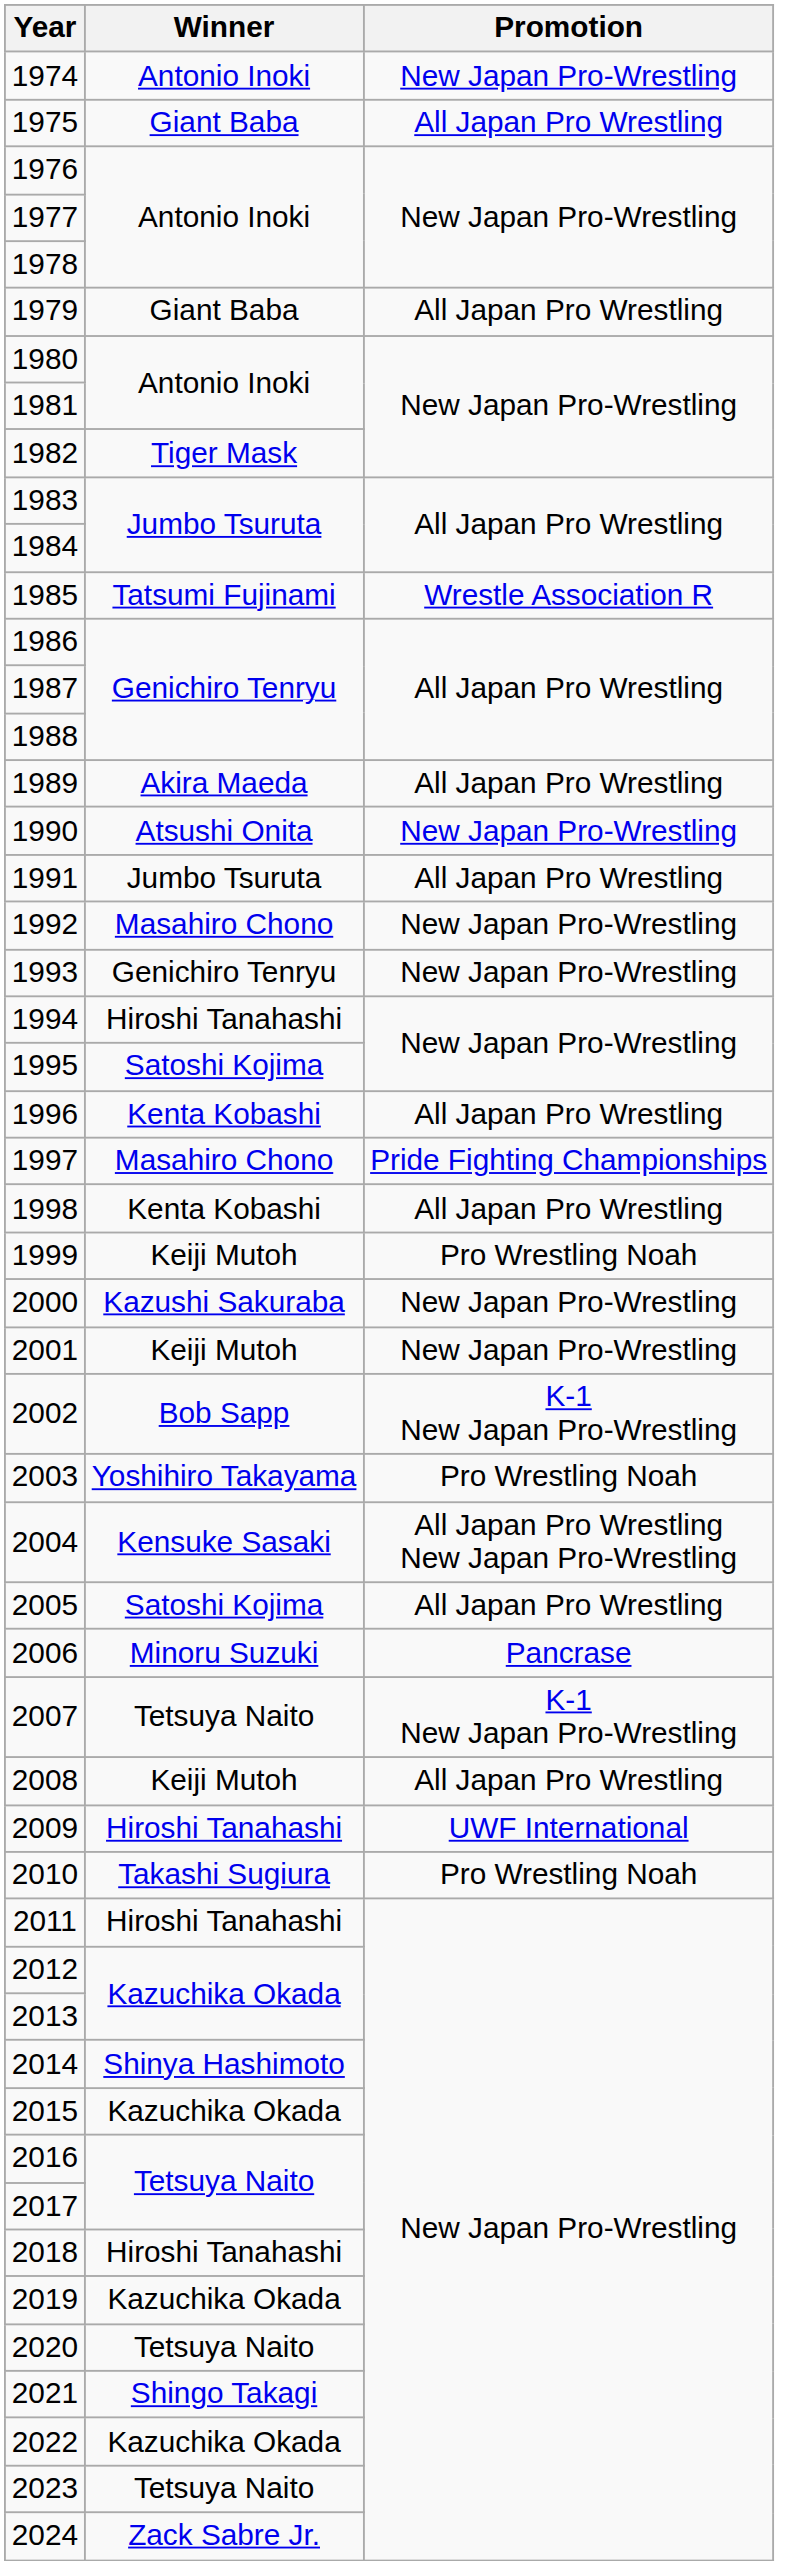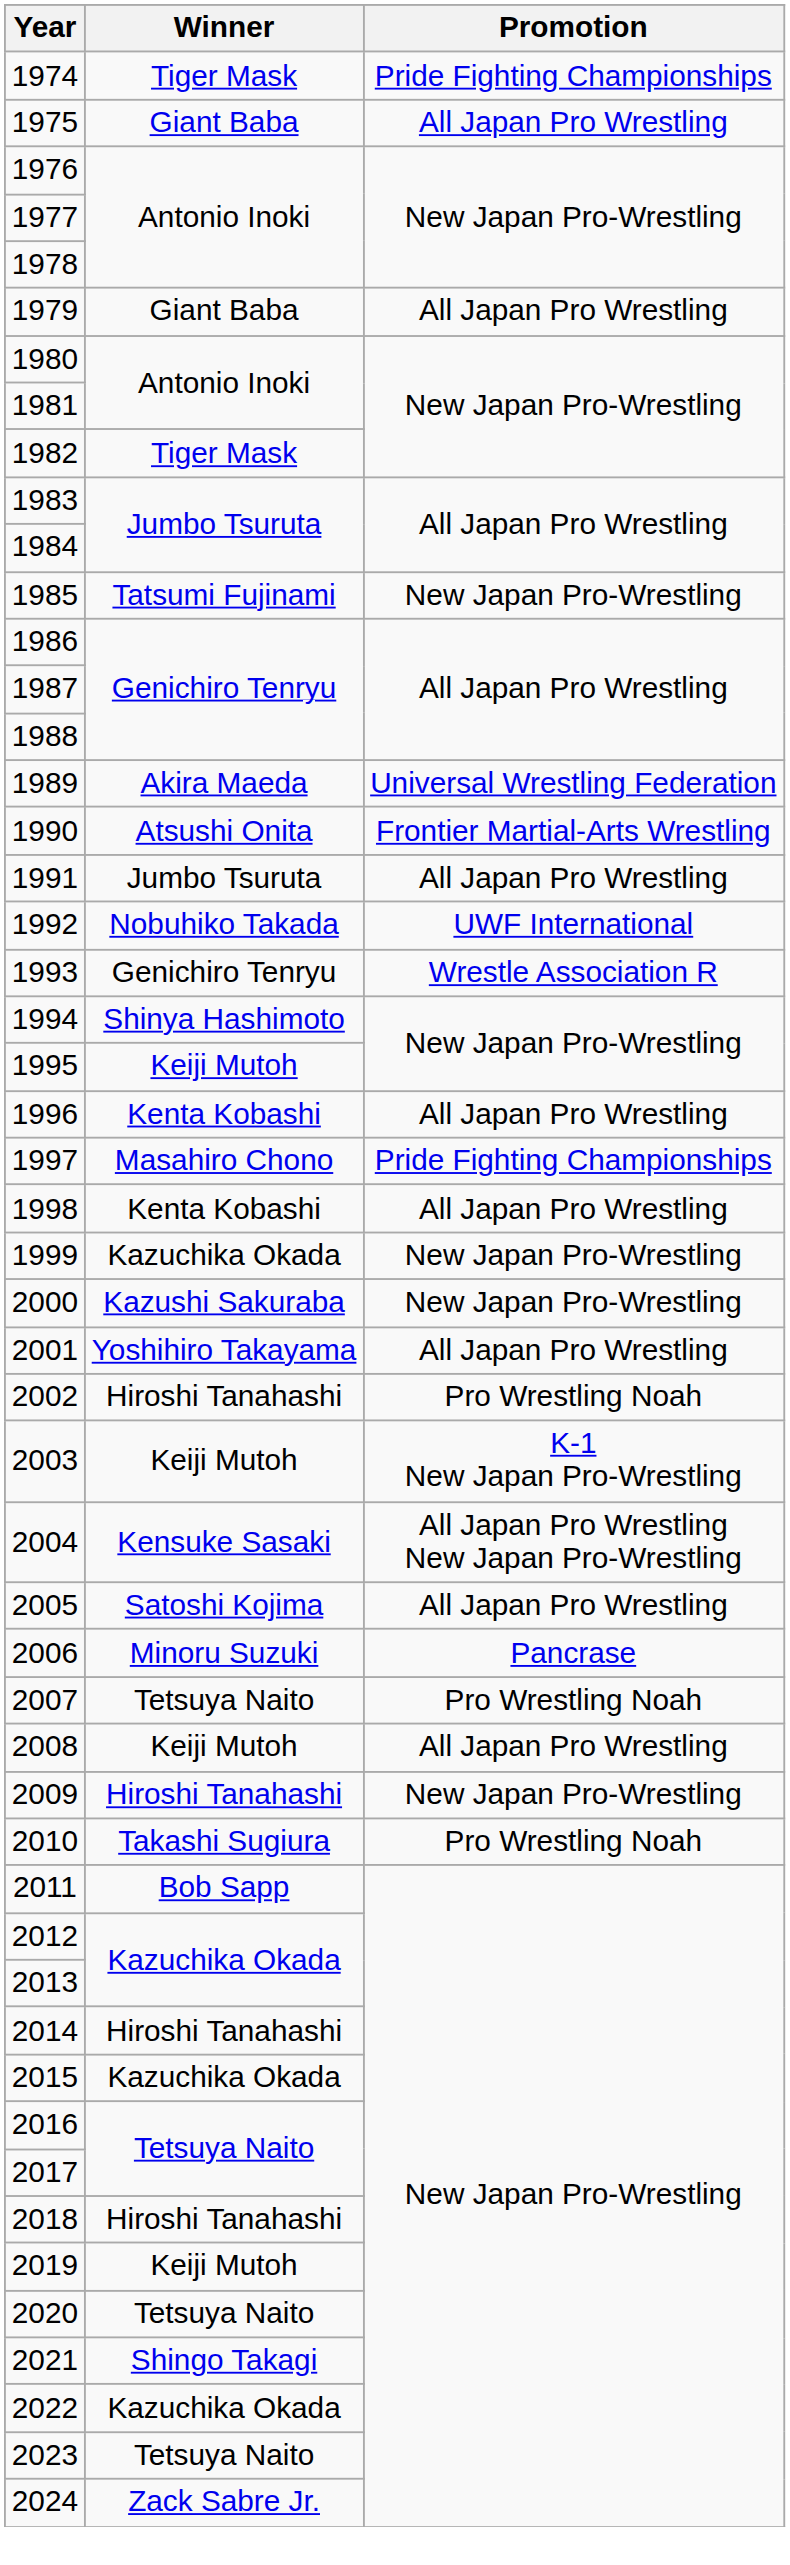1974 | Winner: Antonio Inoki -> Tiger Mask
1974 | Promotion: New Japan Pro-Wrestling -> Pride Fighting Championships
1985 | Promotion: Wrestle Association R -> New Japan Pro-Wrestling
1989 | Promotion: All Japan Pro Wrestling -> Universal Wrestling Federation
1990 | Promotion: New Japan Pro-Wrestling -> Frontier Martial-Arts Wrestling
1992 | Winner: Masahiro Chono -> Nobuhiko Takada
1992 | Promotion: New Japan Pro-Wrestling -> UWF International
1993 | Promotion: New Japan Pro-Wrestling -> Wrestle Association R
1994 | Winner: Hiroshi Tanahashi -> Shinya Hashimoto
1995 | Winner: Satoshi Kojima -> Keiji Mutoh
1999 | Winner: Keiji Mutoh -> Kazuchika Okada
1999 | Promotion: Pro Wrestling Noah -> New Japan Pro-Wrestling
2001 | Winner: Keiji Mutoh -> Yoshihiro Takayama
2001 | Promotion: New Japan Pro-Wrestling -> All Japan Pro Wrestling
2002 | Winner: Bob Sapp -> Hiroshi Tanahashi
2002 | Promotion: K-1 New Japan Pro-Wrestling -> Pro Wrestling Noah
2003 | Winner: Yoshihiro Takayama -> Keiji Mutoh
2003 | Promotion: Pro Wrestling Noah -> K-1 New Japan Pro-Wrestling
2007 | Promotion: K-1 New Japan Pro-Wrestling -> Pro Wrestling Noah
2009 | Promotion: UWF International -> New Japan Pro-Wrestling
2011 | Winner: Hiroshi Tanahashi -> Bob Sapp
2014 | Winner: Shinya Hashimoto -> Hiroshi Tanahashi
2019 | Winner: Kazuchika Okada -> Keiji Mutoh
